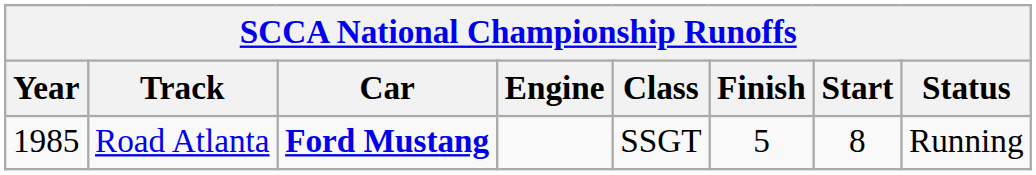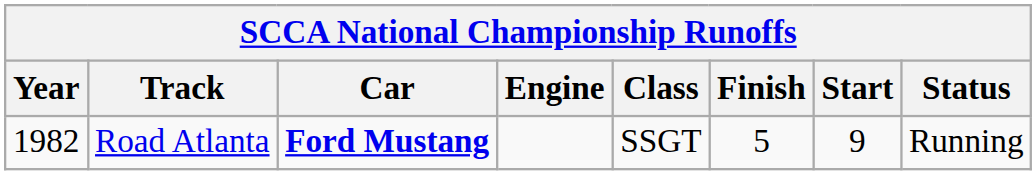Road Atlanta | Year: 1985 -> 1982
Road Atlanta | Start: 8 -> 9
